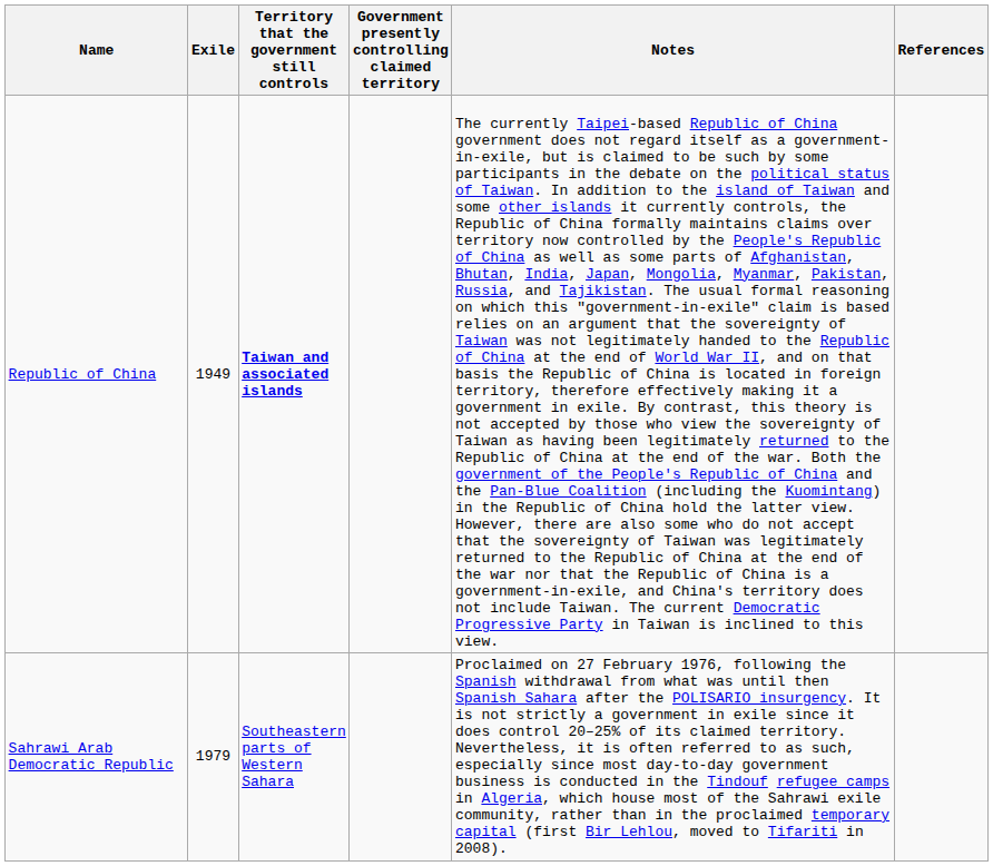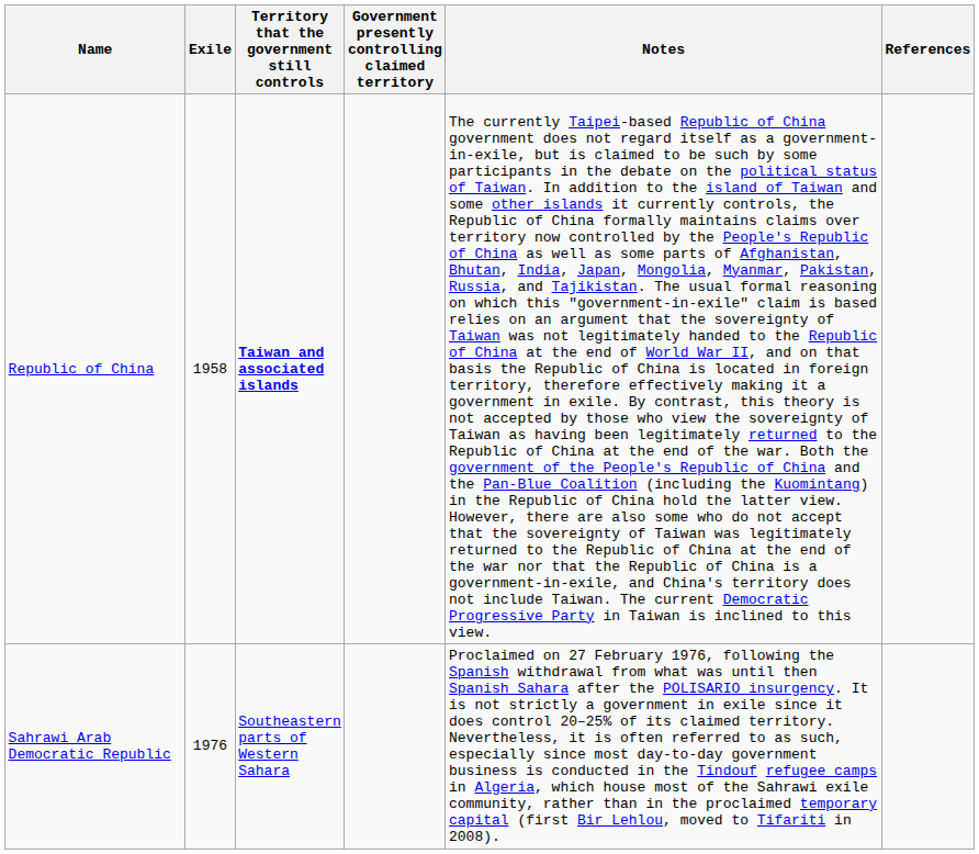Republic of China | Exile: 1949 -> 1958
Sahrawi Arab Democratic Republic | Exile: 1979 -> 1976
